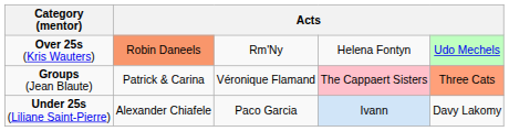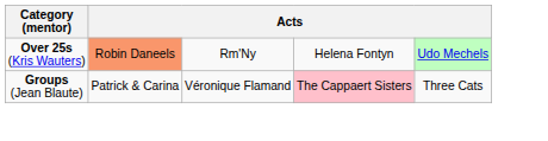Groups (Jean Blaute) | column 5: lightsalmon background -> no background
- row: Under 25s (Liliane Saint-Pierre) | Alexander Chiafele | Paco Garcia | Ivann | Davy Lakomy
